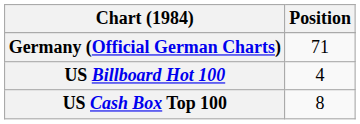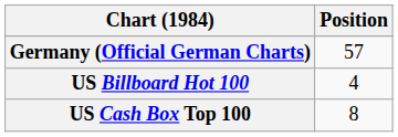Germany (Official German Charts) | Position: 71 -> 57
